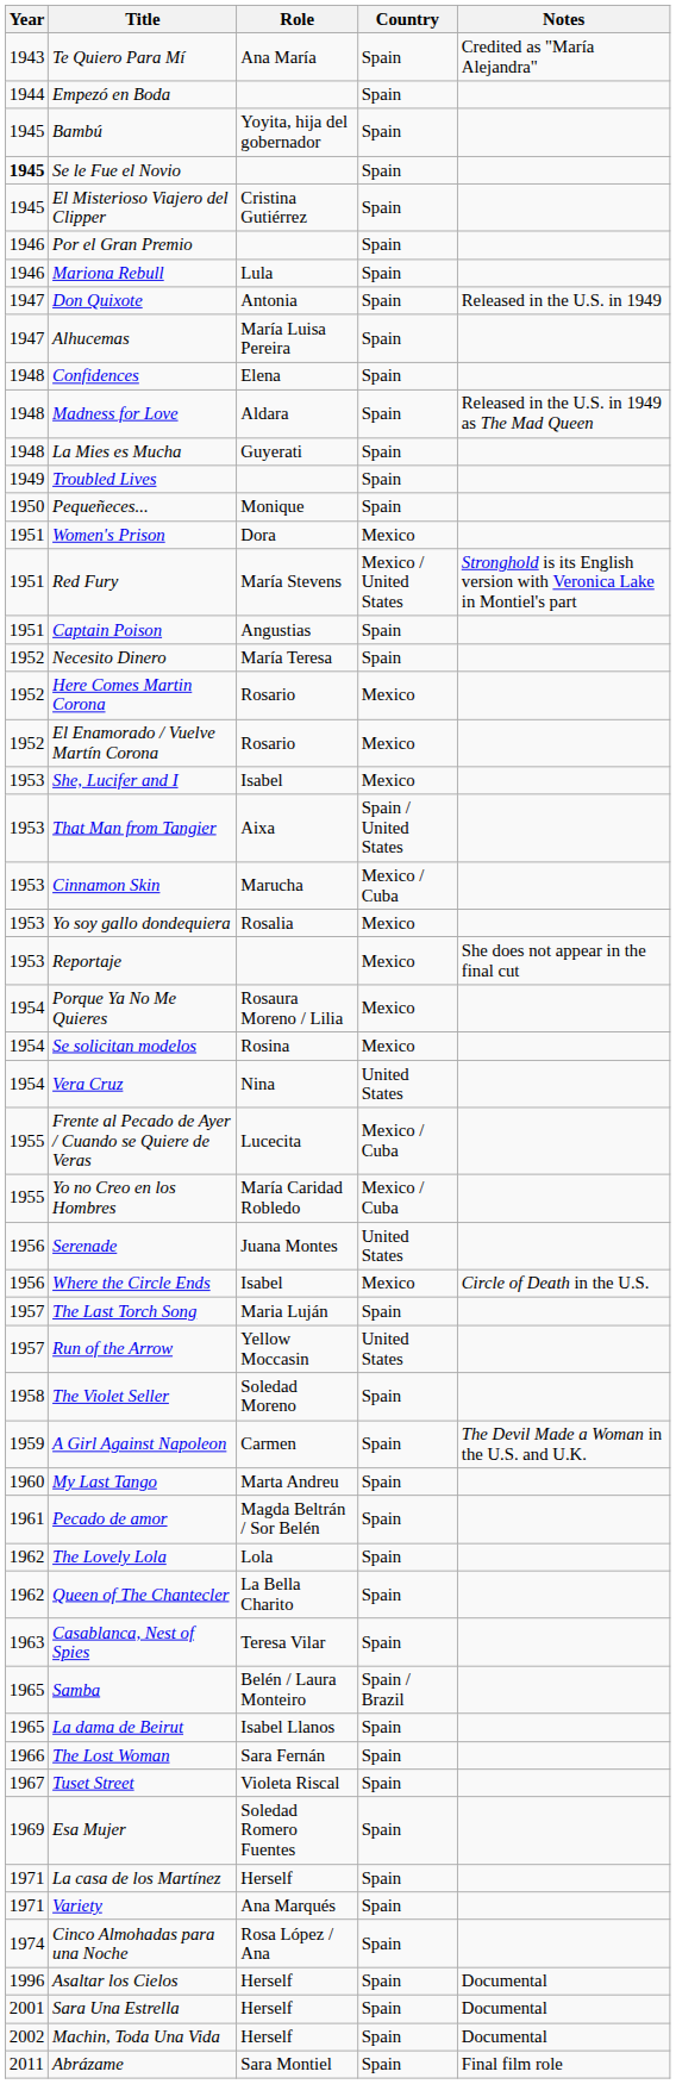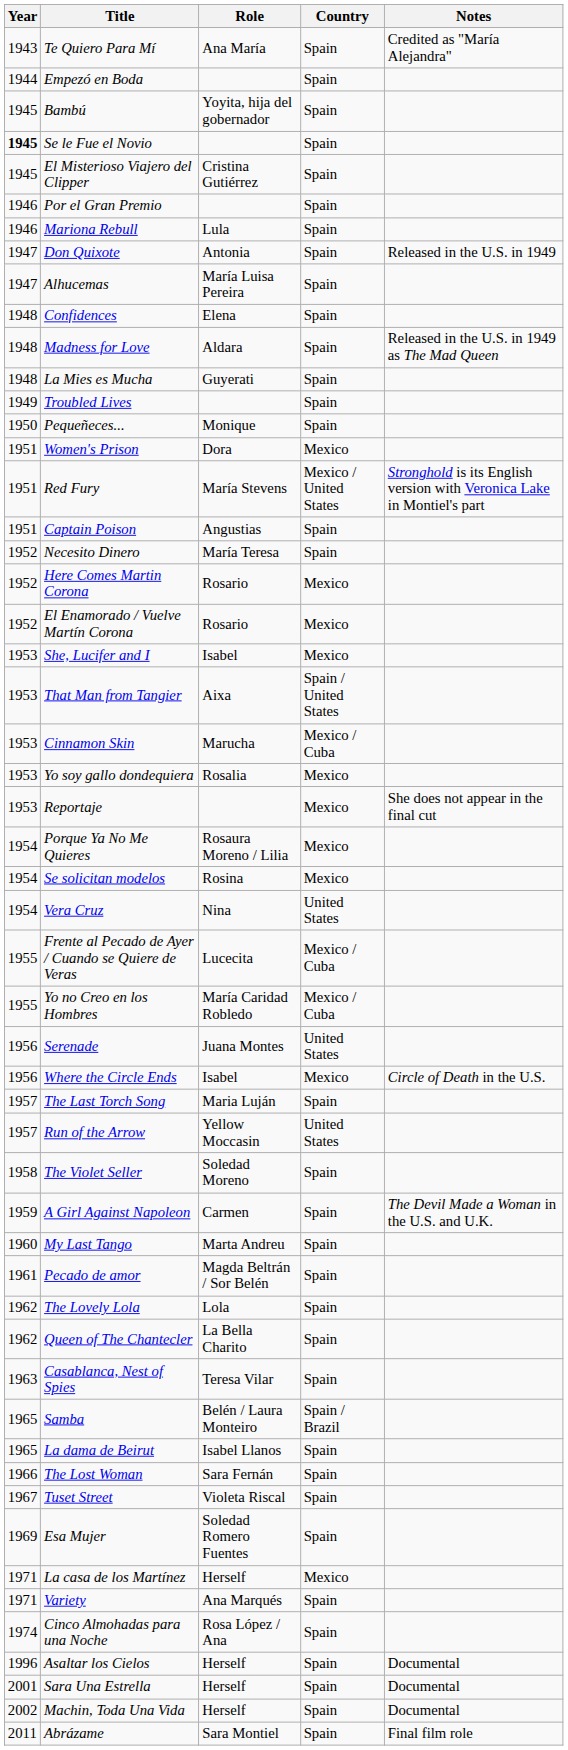La casa de los Martínez | Country: Spain -> Mexico
